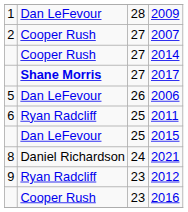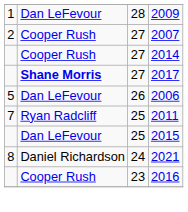2011 | column 1: 6 -> 7
- row: 9 | Ryan Radcliff | 23 | 2012
